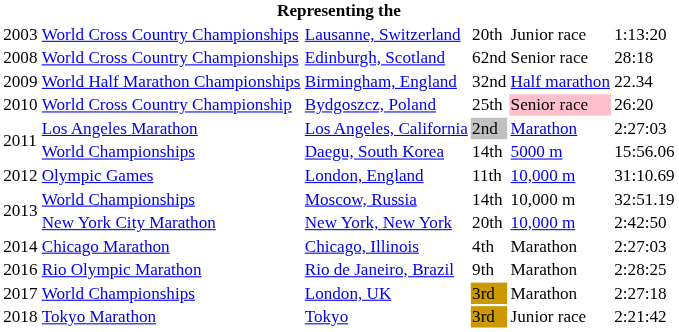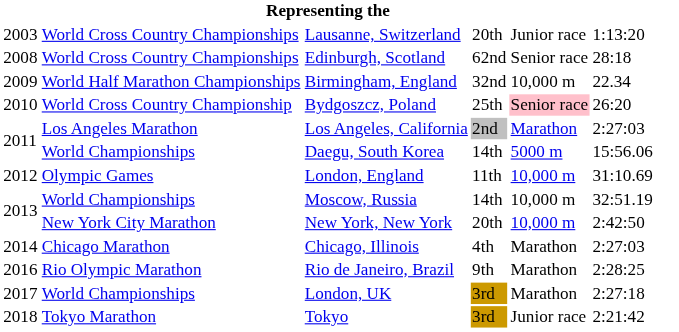Birmingham, England | column 5: Half marathon -> 10,000 m
